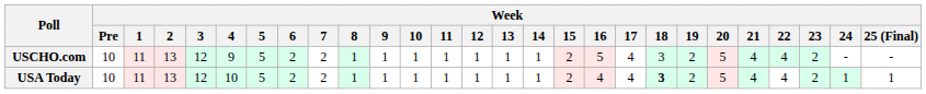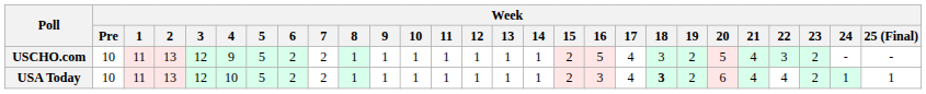USCHO.com | Week / 22: 4 -> 3
USA Today | Week / 16: 4 -> 3
USA Today | Week / 20: 5 -> 6
